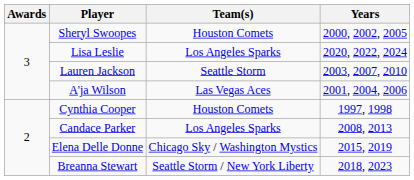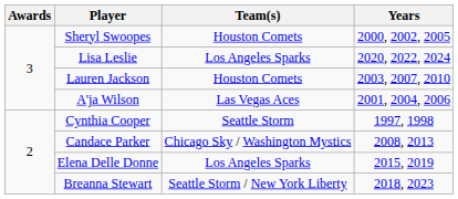Lauren Jackson | Team(s): Seattle Storm -> Houston Comets
Cynthia Cooper | Team(s): Houston Comets -> Seattle Storm
Candace Parker | Team(s): Los Angeles Sparks -> Chicago Sky / Washington Mystics
Elena Delle Donne | Team(s): Chicago Sky / Washington Mystics -> Los Angeles Sparks
